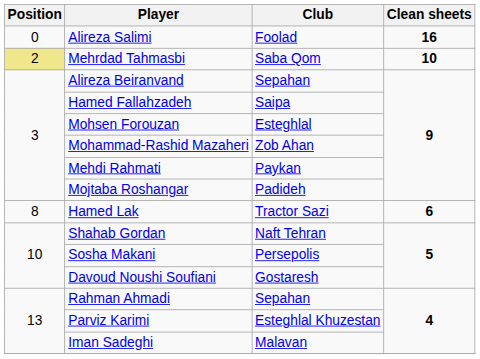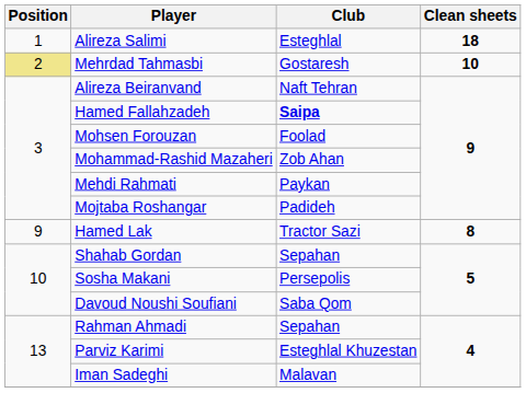Alireza Salimi | Position: 0 -> 1
Alireza Salimi | Club: Foolad -> Esteghlal
Alireza Salimi | Clean sheets: 16 -> 18
Mehrdad Tahmasbi | Club: Saba Qom -> Gostaresh
Alireza Beiranvand | Club: Sepahan -> Naft Tehran
Hamed Fallahzadeh | Club: normal -> bold
Mohsen Forouzan | Club: Esteghlal -> Foolad
Hamed Lak | Position: 8 -> 9
Hamed Lak | Clean sheets: 6 -> 8
Shahab Gordan | Club: Naft Tehran -> Sepahan
Davoud Noushi Soufiani | Club: Gostaresh -> Saba Qom
